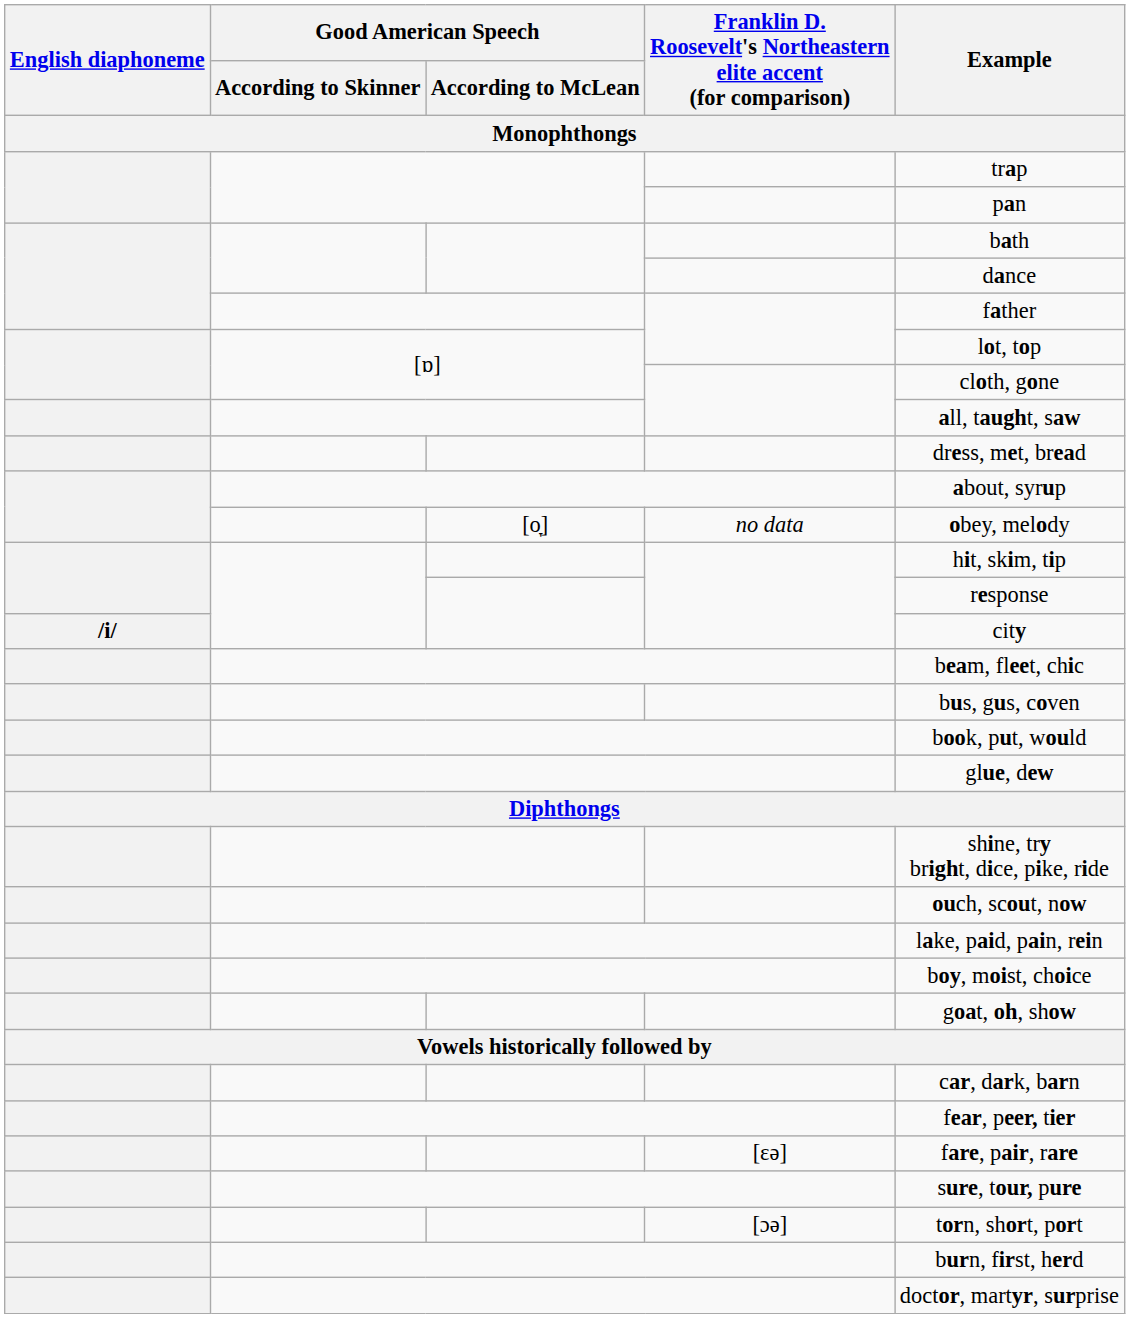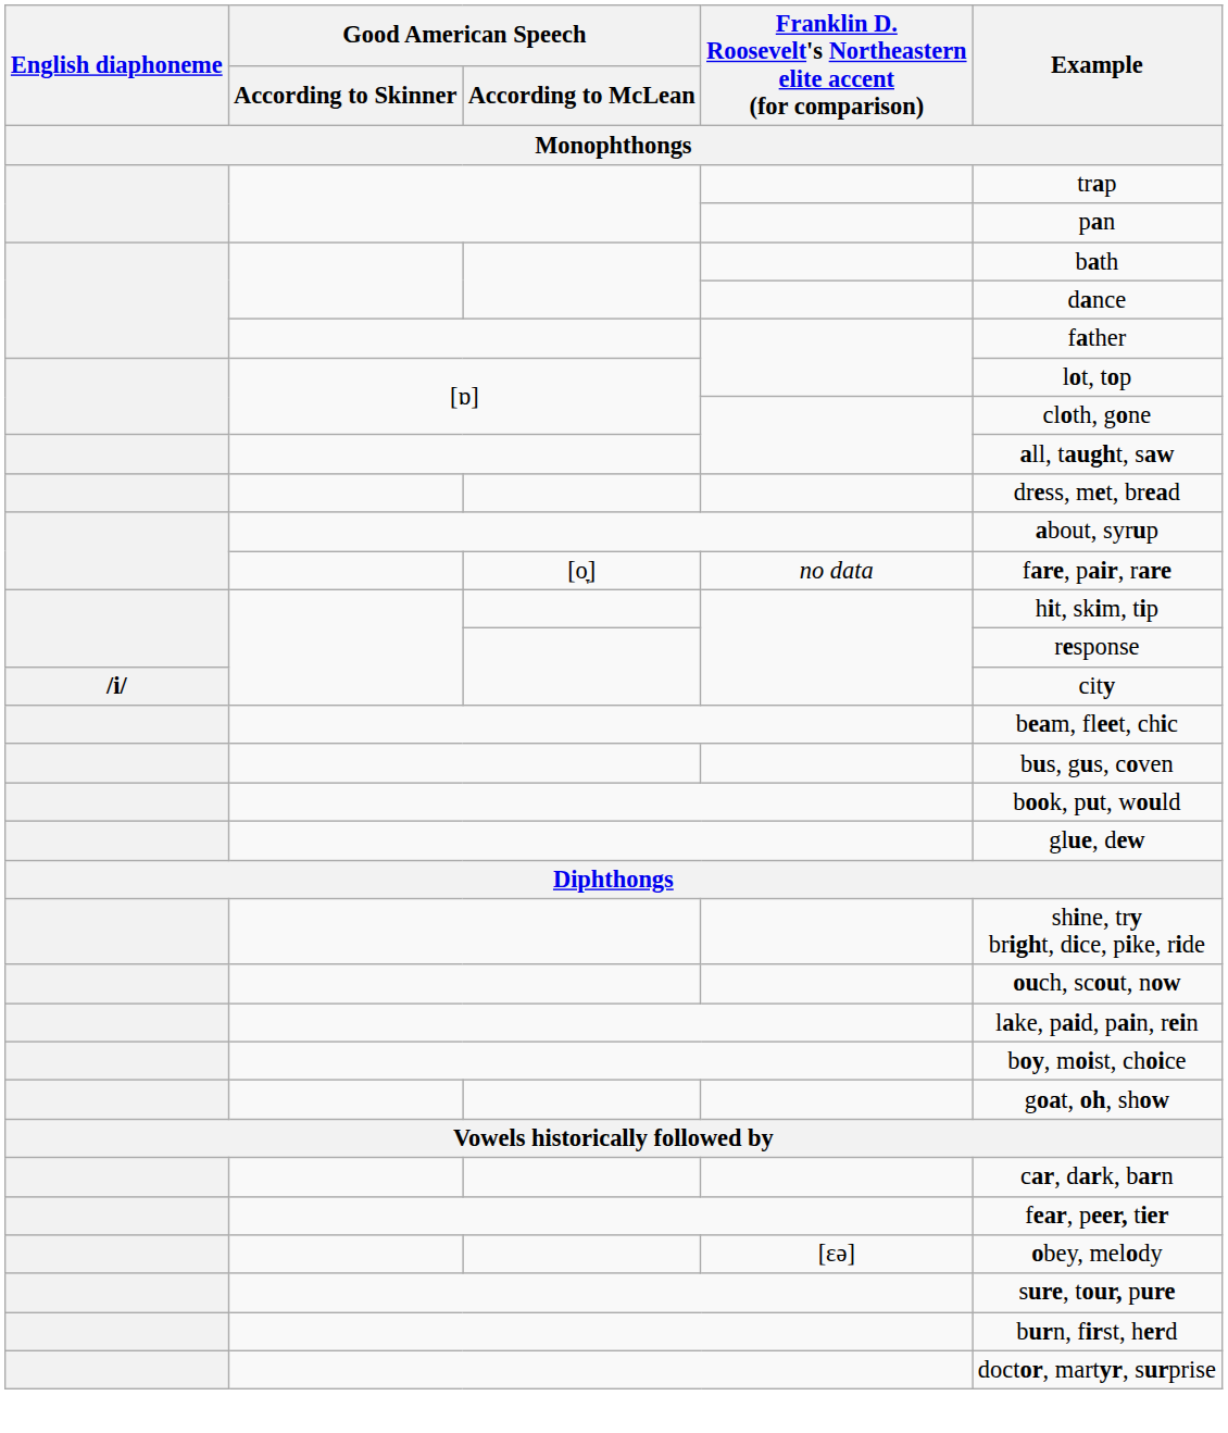no data | Example: obey, melody -> fare, pair, rare
[ɛə] | Example: fare, pair, rare -> obey, melody
- row: [ɔə] | torn, short, port
